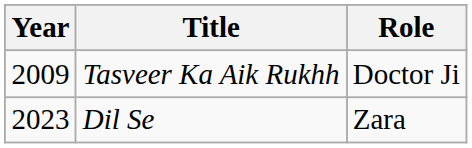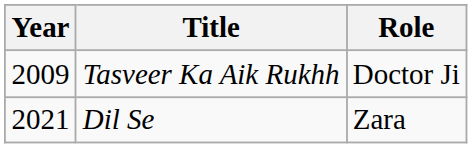Dil Se | Year: 2023 -> 2021
